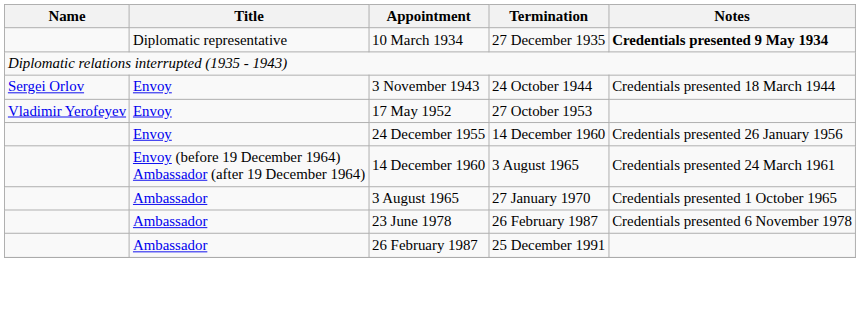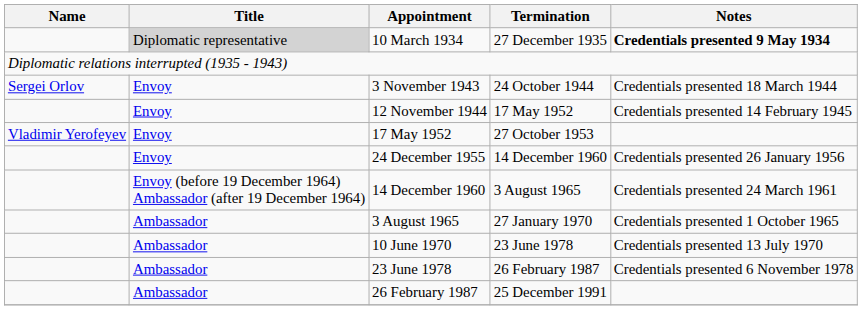10 March 1934 | Title: no background -> lightgrey background
+ row: Envoy | 12 November 1944 | 17 May 1952 | Credentials presented 14 February 1945
+ row: Ambassador | 10 June 1970 | 23 June 1978 | Credentials presented 13 July 1970
